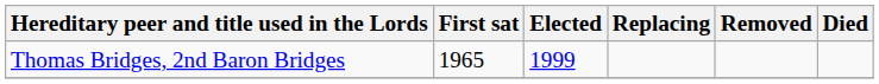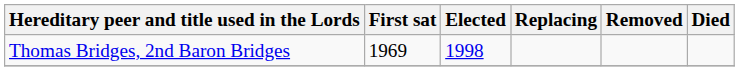Thomas Bridges, 2nd Baron Bridges | First sat: 1965 -> 1969
Thomas Bridges, 2nd Baron Bridges | Elected: 1999 -> 1998
